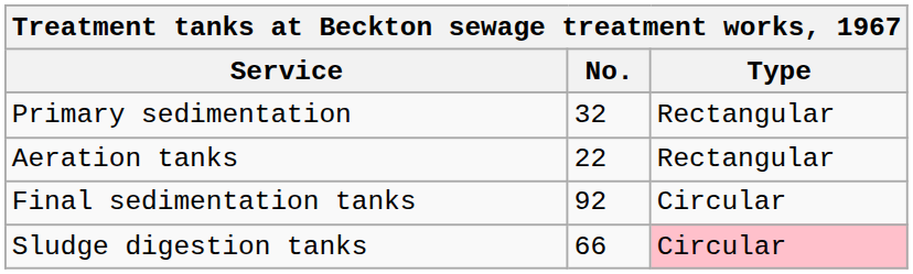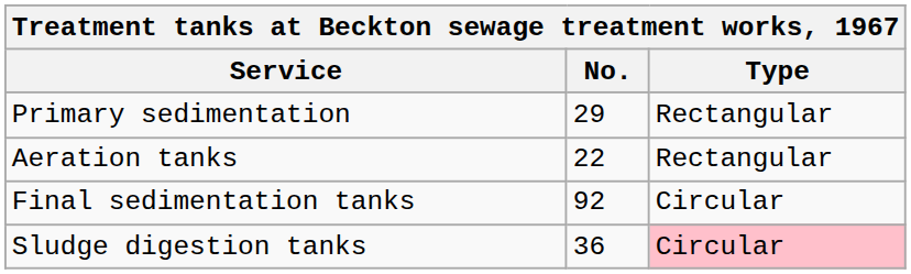Primary sedimentation | No.: 32 -> 29
Sludge digestion tanks | No.: 66 -> 36
